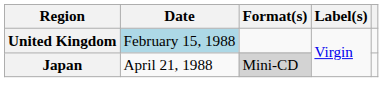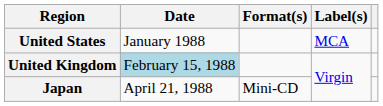+ row: United States | January 1988 | MCA
Japan | Format(s): lightgrey background -> no background
